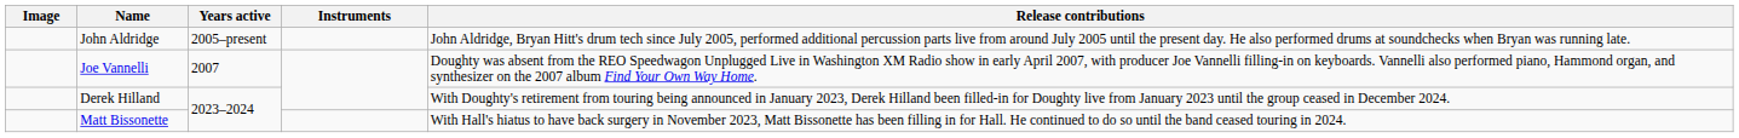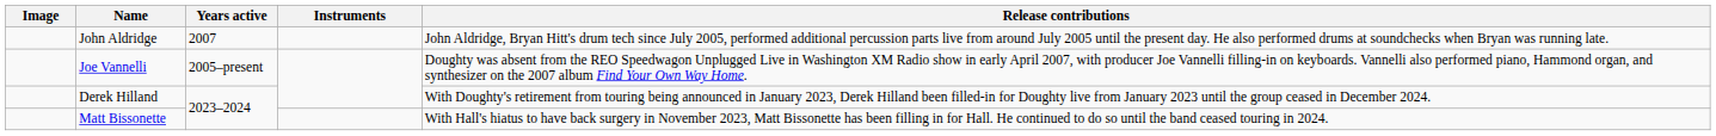John Aldridge | Years active: 2005–present -> 2007
Joe Vannelli | Years active: 2007 -> 2005–present
